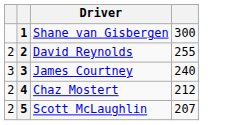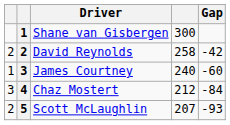+ column: Gap | -42 | -60 | -84 | -93
David Reynolds | column 4: 255 -> 258
James Courtney | column 1: 3 -> 1
Chaz Mostert | column 1: 2 -> 3
